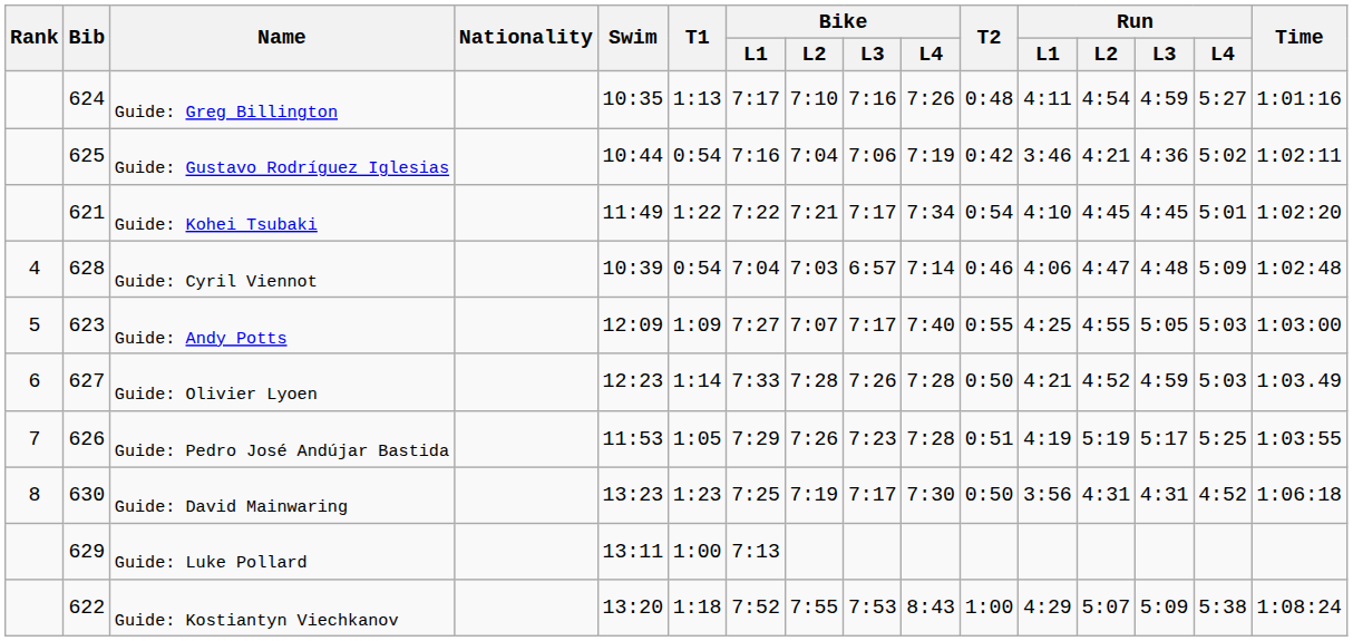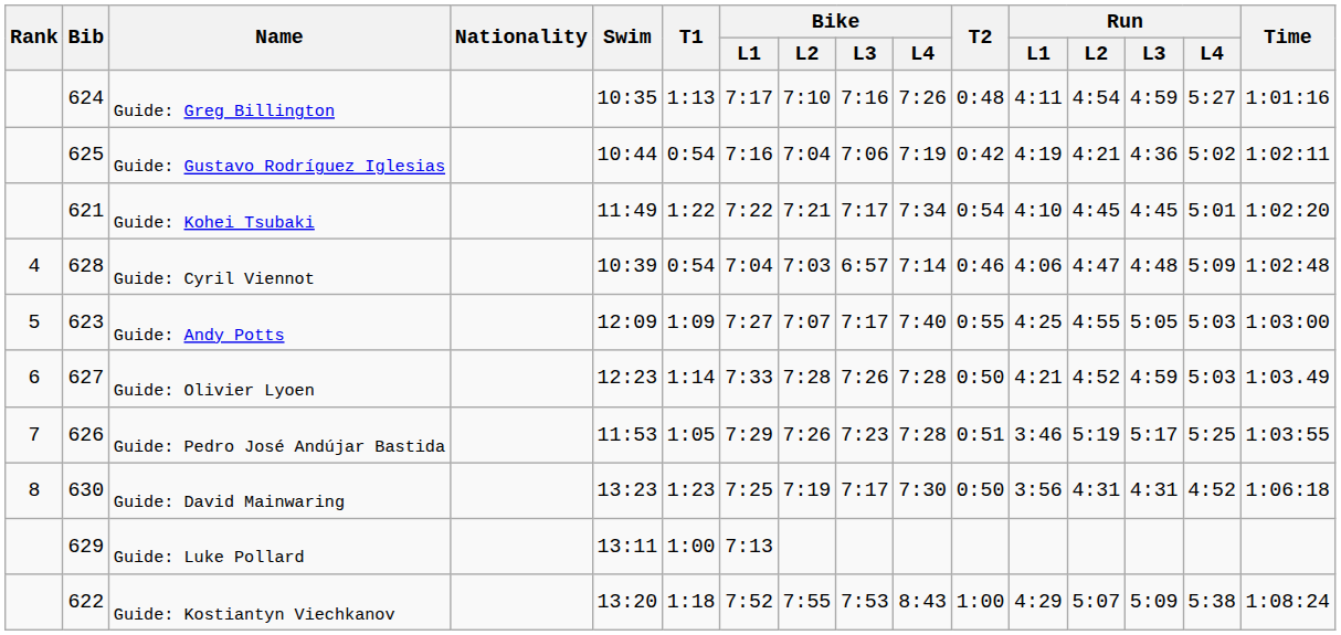Guide: Gustavo Rodríguez Iglesias | Run / L1: 3:46 -> 4:19
Guide: Pedro José Andújar Bastida | Run / L1: 4:19 -> 3:46
